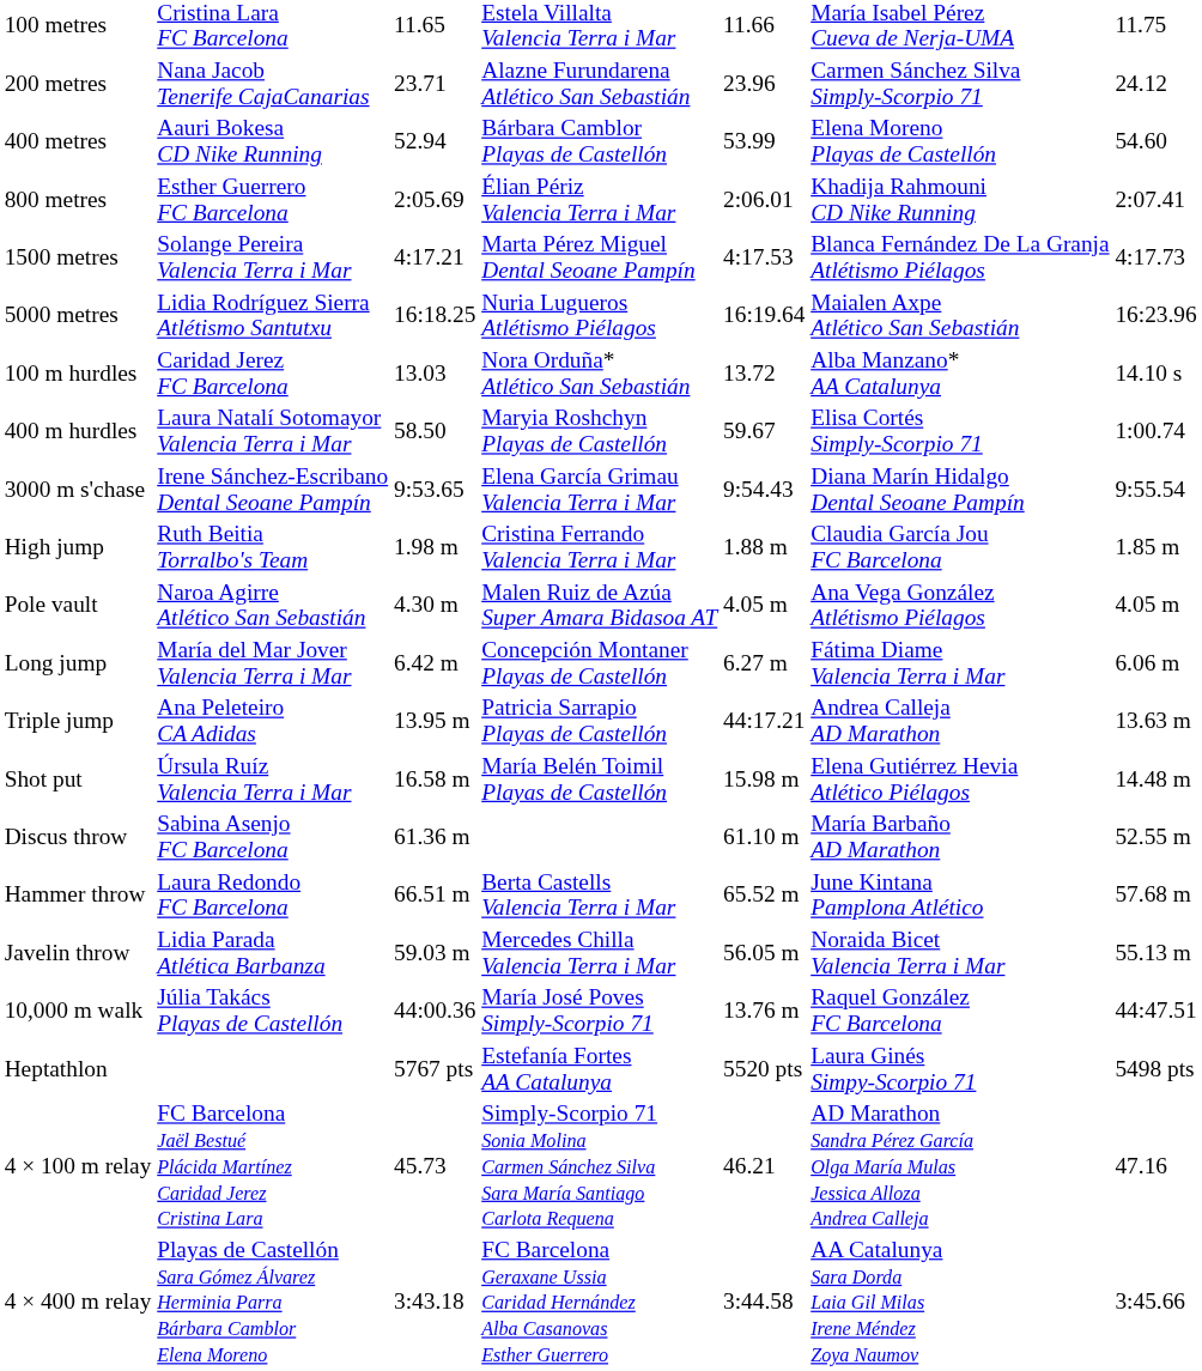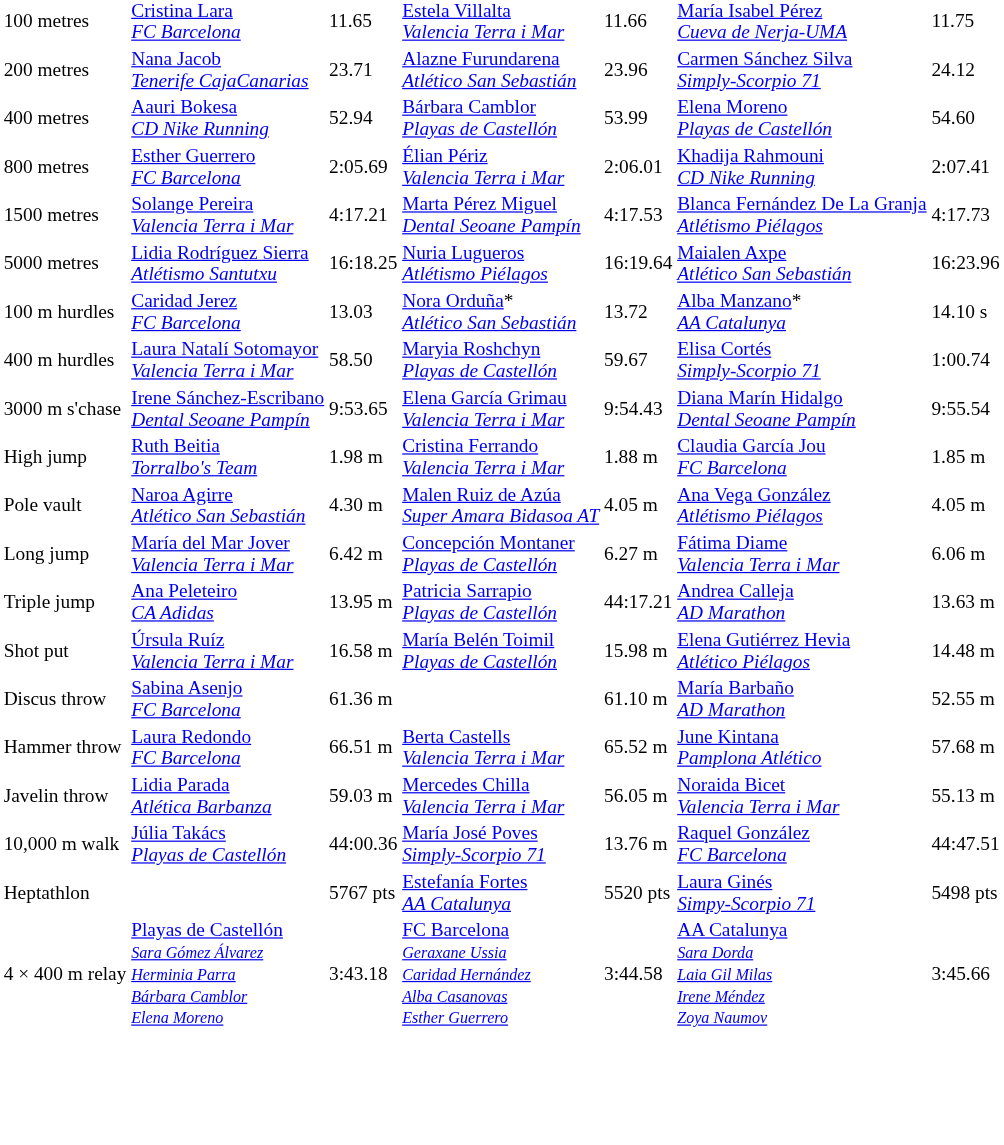- row: 4 × 100 m relay | FC Barcelona Jaël Bestué Plácida Martínez Caridad Jerez Cristina Lara | 45.73 | Simply-Scorpio 71 Sonia Molina Carmen Sánchez Silva Sara María Santiago Carlota Requena | 46.21 | AD Marathon Sandra Pérez García Olga María Mulas Jessica Alloza Andrea Calleja | 47.16
